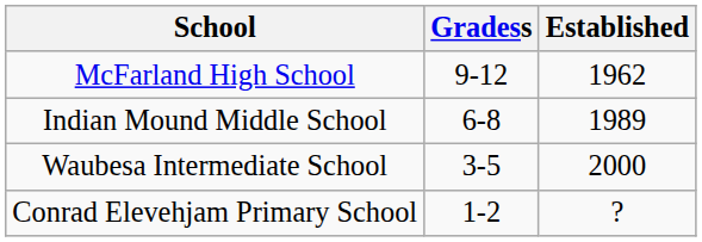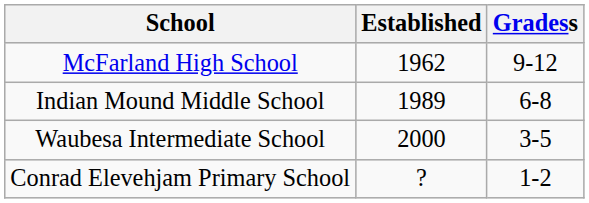columns swapped: Gradess <-> Established
